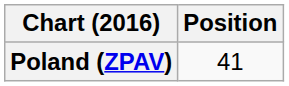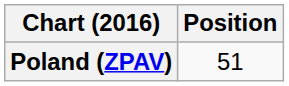Poland (ZPAV) | Position: 41 -> 51
